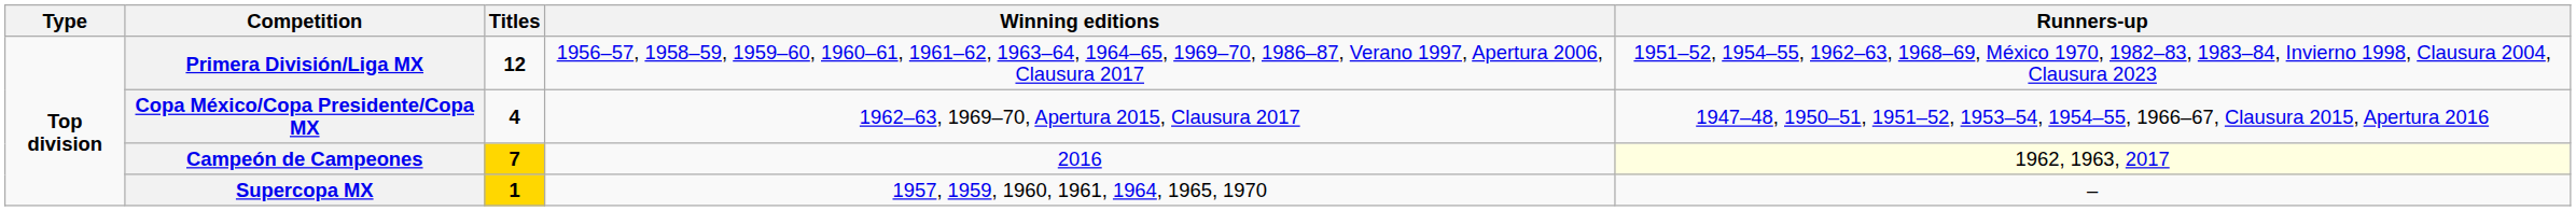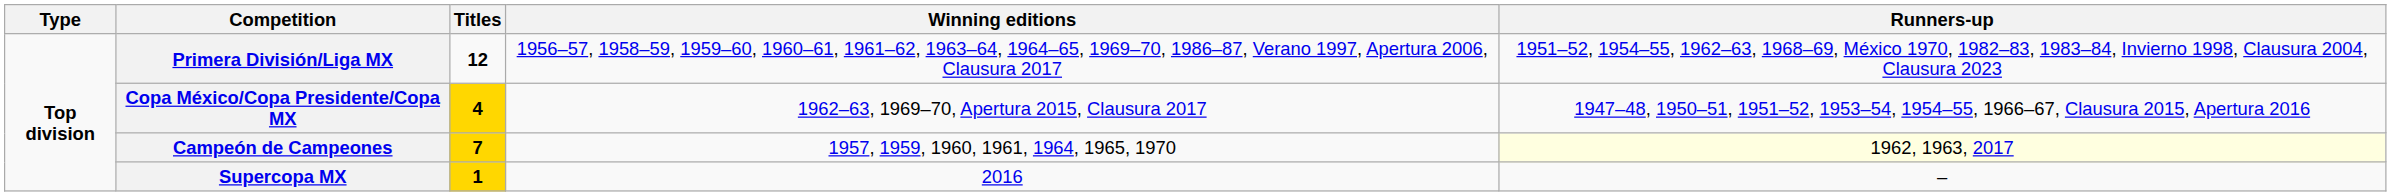Copa México/Copa Presidente/Copa MX | Titles: no background -> gold background
Campeón de Campeones | Winning editions: 2016 -> 1957, 1959, 1960, 1961, 1964, 1965, 1970
Supercopa MX | Winning editions: 1957, 1959, 1960, 1961, 1964, 1965, 1970 -> 2016
